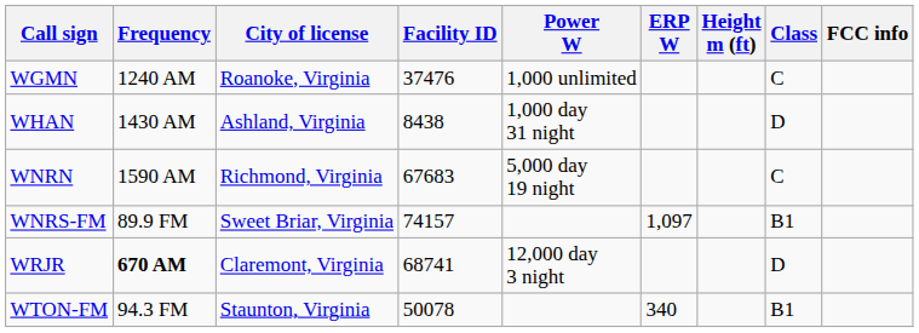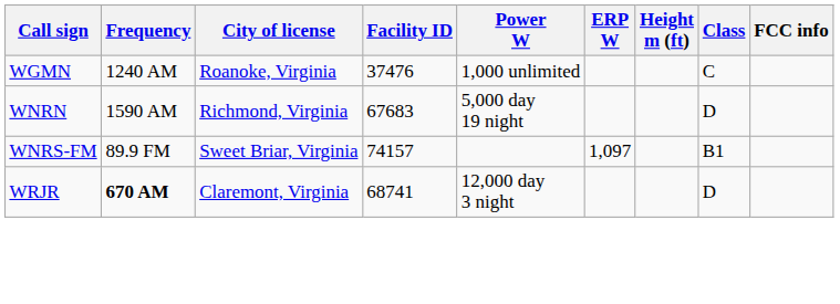- row: WHAN | 1430 AM | Ashland, Virginia | 8438 | 1,000 day 31 night | D
WNRN | Class: C -> D
- row: WTON-FM | 94.3 FM | Staunton, Virginia | 50078 | 340 | B1
